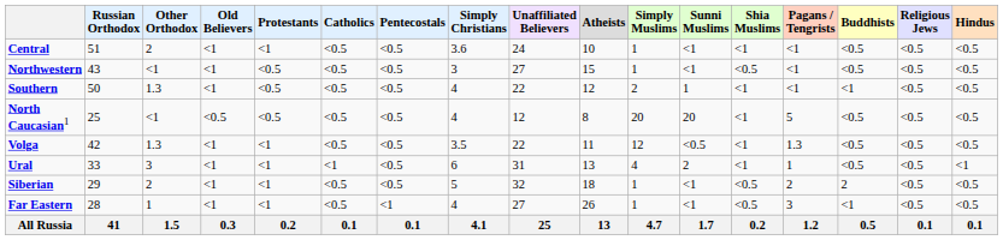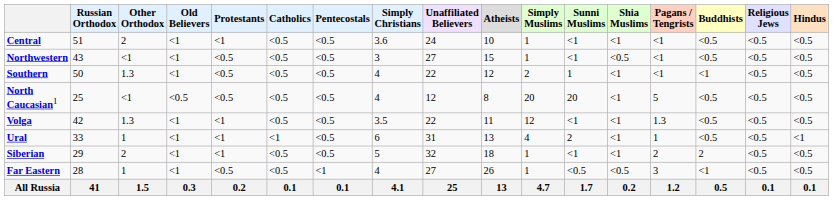Volga | Sunni Muslims: <0.5 -> <1
Ural | Other Orthodox: 3 -> 1
Siberian | Shia Muslims: <0.5 -> <1
Far Eastern | Protestants: <1 -> <0.5
Far Eastern | Sunni Muslims: <1 -> <0.5
